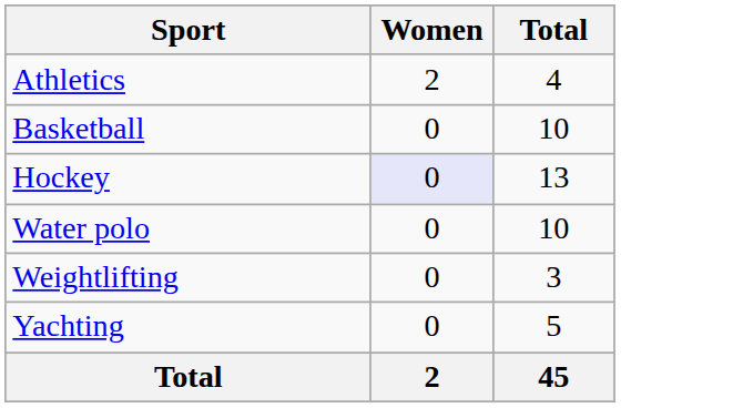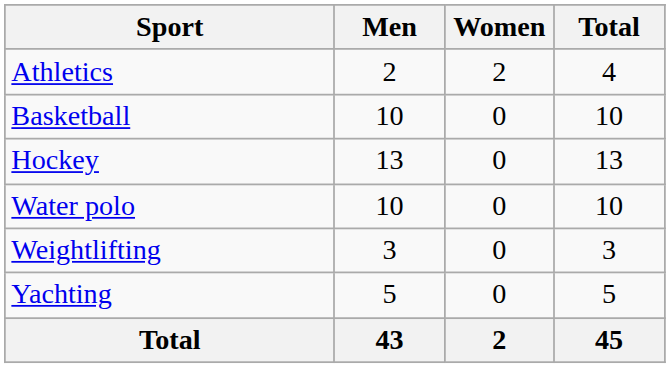+ column: Men | 2 | 10 | 13 | 10 | 3 | 5 | 43
Hockey | Women: lavender background -> no background
